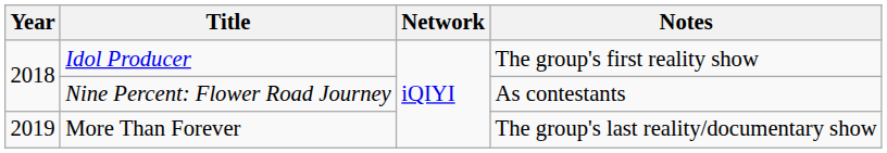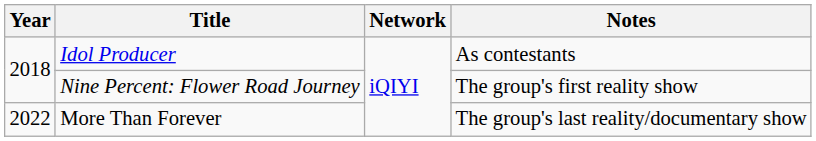Idol Producer | Notes: The group's first reality show -> As contestants
Nine Percent: Flower Road Journey | Notes: As contestants -> The group's first reality show
More Than Forever | Year: 2019 -> 2022
